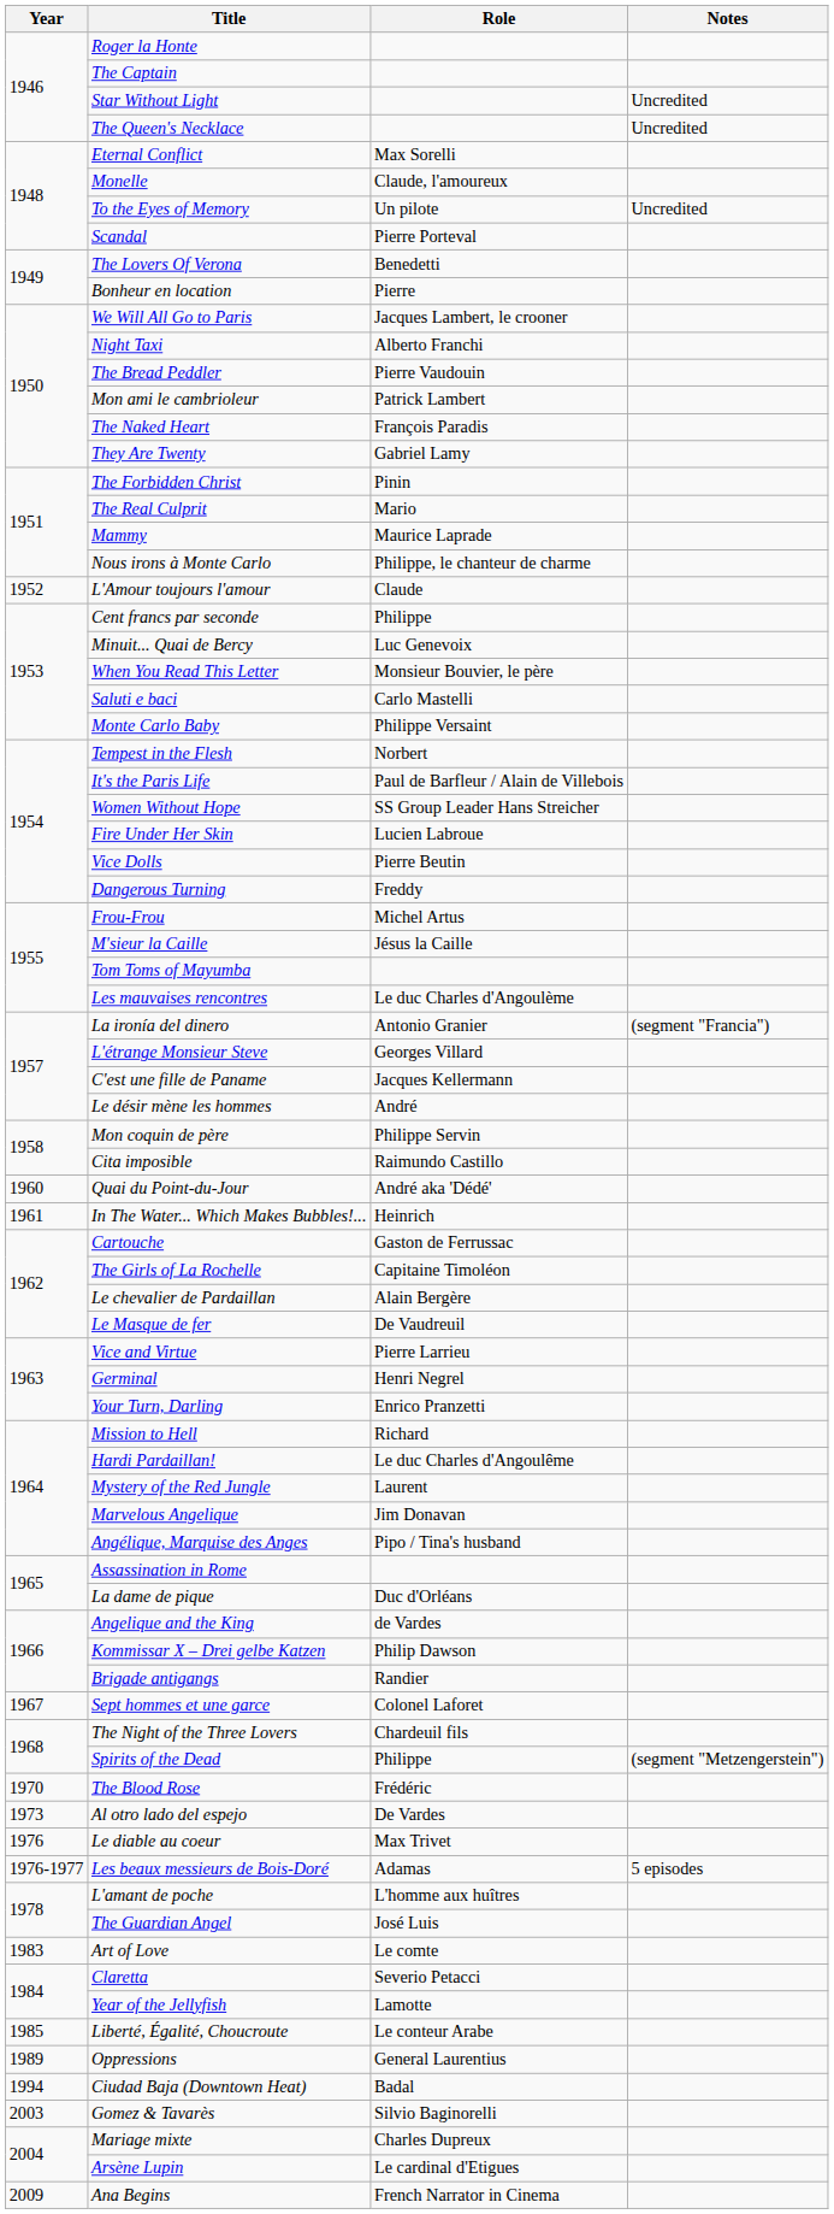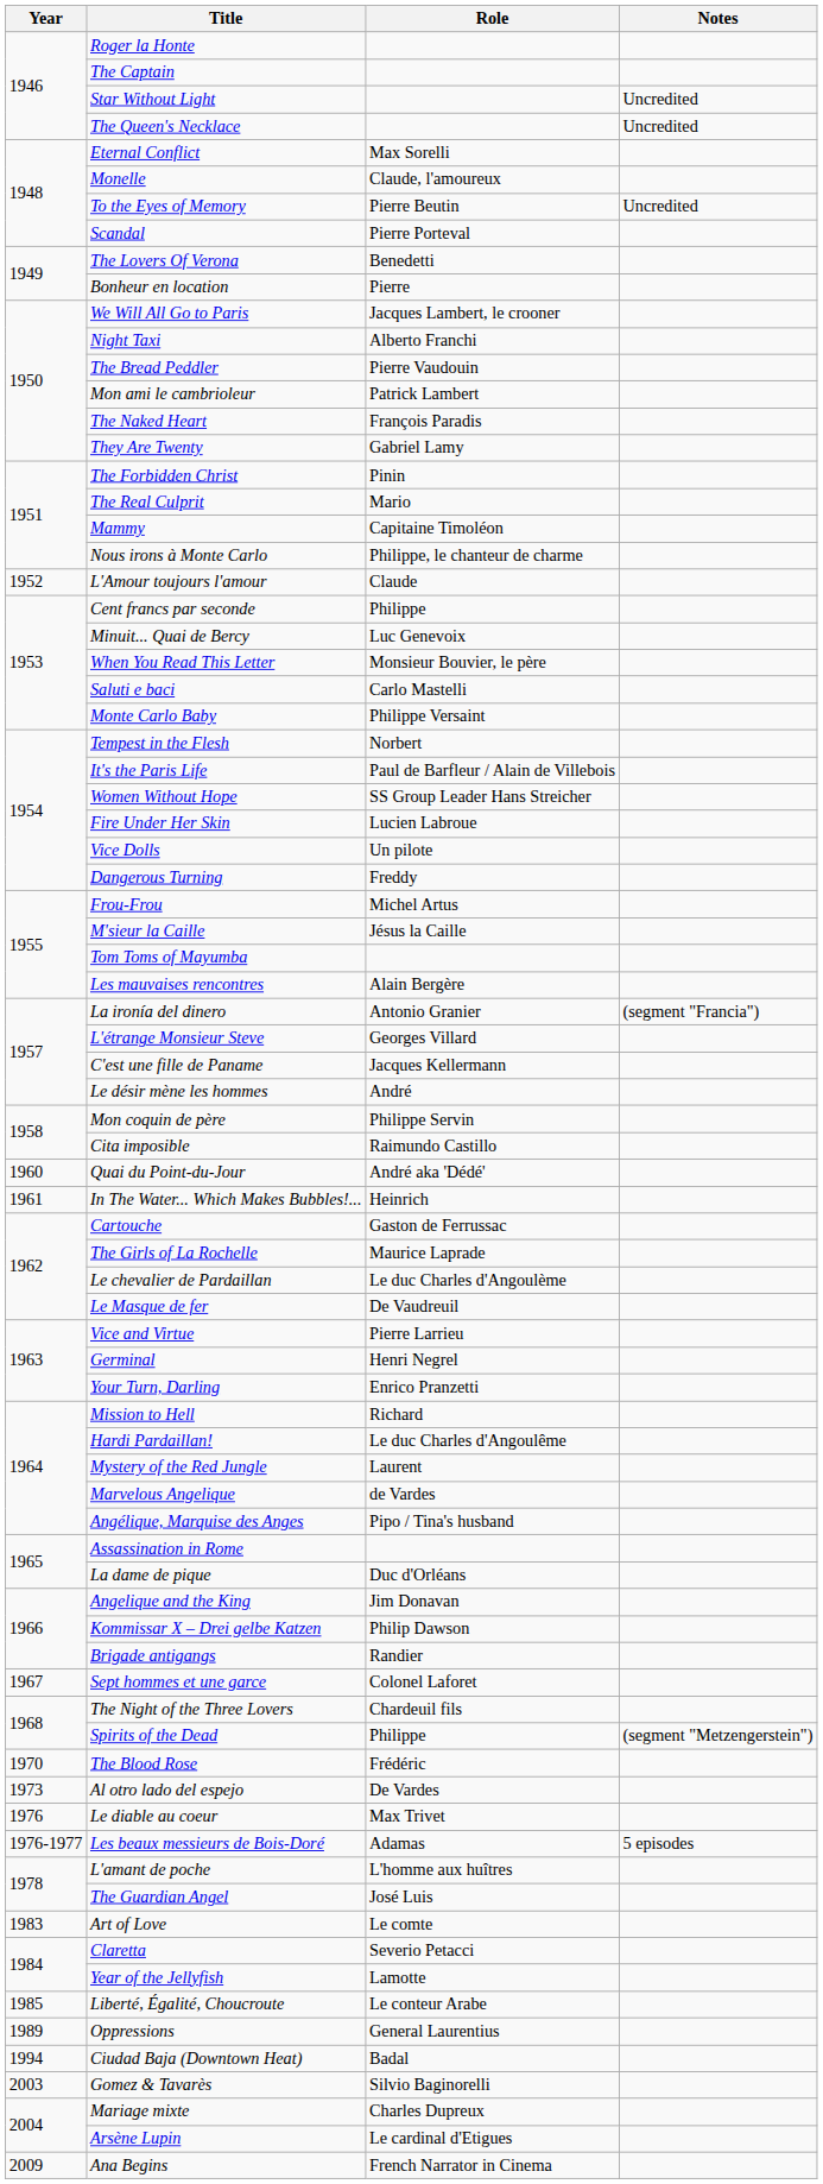To the Eyes of Memory | Role: Un pilote -> Pierre Beutin
Mammy | Role: Maurice Laprade -> Capitaine Timoléon
Vice Dolls | Role: Pierre Beutin -> Un pilote
Les mauvaises rencontres | Role: Le duc Charles d'Angoulème -> Alain Bergère
The Girls of La Rochelle | Role: Capitaine Timoléon -> Maurice Laprade
Le chevalier de Pardaillan | Role: Alain Bergère -> Le duc Charles d'Angoulème
Marvelous Angelique | Role: Jim Donavan -> de Vardes
Angelique and the King | Role: de Vardes -> Jim Donavan
